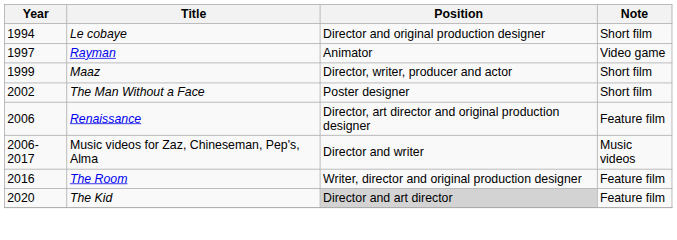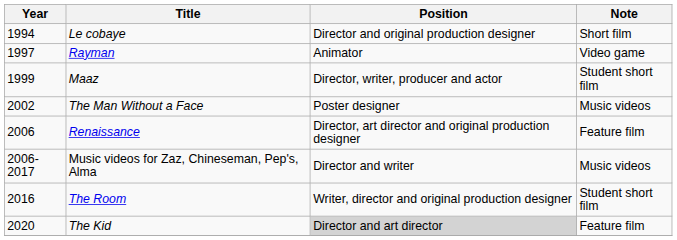Maaz | Note: Short film -> Student short film
The Man Without a Face | Note: Short film -> Music videos
The Room | Note: Feature film -> Student short film
